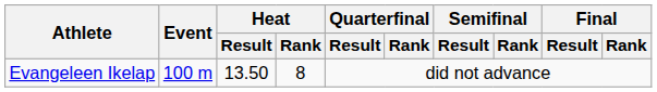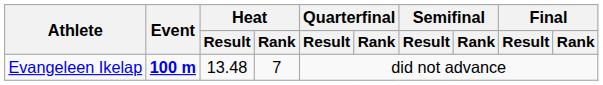Evangeleen Ikelap | Event: normal -> bold
Evangeleen Ikelap | Heat / Result: 13.50 -> 13.48
Evangeleen Ikelap | Heat / Rank: 8 -> 7
